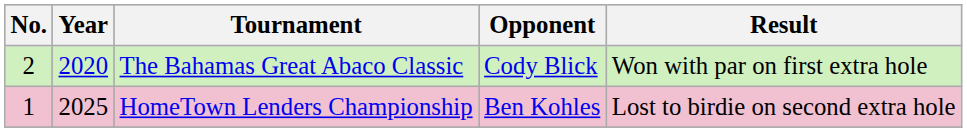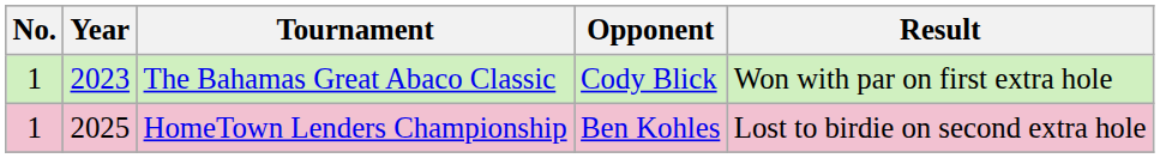The Bahamas Great Abaco Classic | No.: 2 -> 1
The Bahamas Great Abaco Classic | Year: 2020 -> 2023
